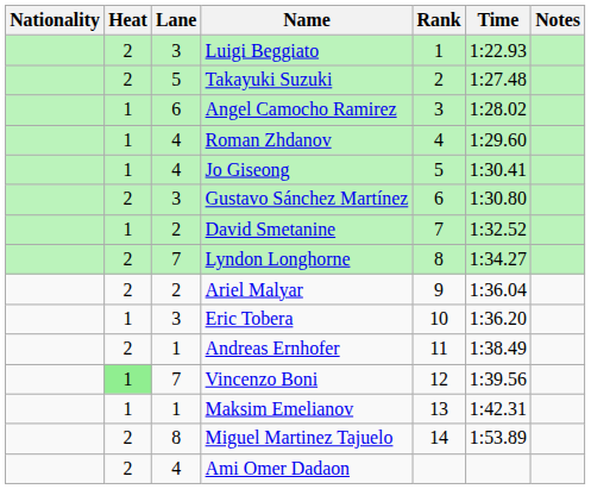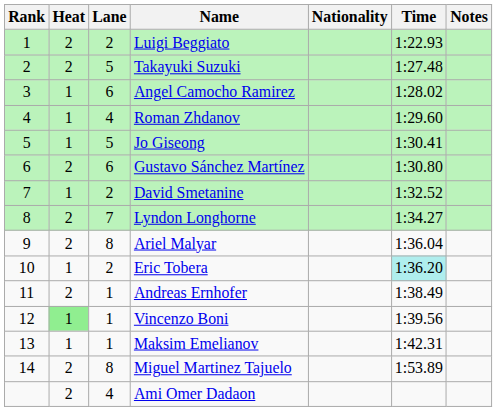columns swapped: Rank <-> Nationality
Luigi Beggiato | Lane: 3 -> 2
Jo Giseong | Lane: 4 -> 5
Gustavo Sánchez Martínez | Lane: 3 -> 6
Ariel Malyar | Lane: 2 -> 8
Eric Tobera | Lane: 3 -> 2
Eric Tobera | Time: no background -> paleturquoise background
Vincenzo Boni | Lane: 7 -> 1
